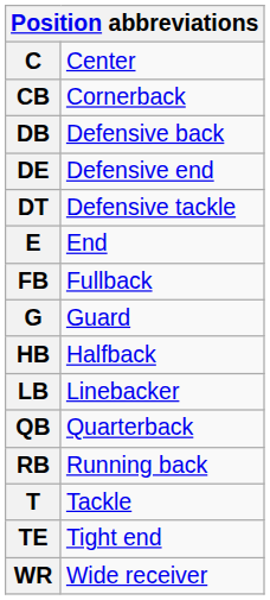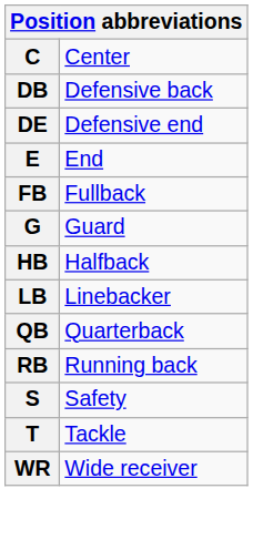- row: CB | Cornerback
- row: DT | Defensive tackle
+ row: S | Safety
- row: TE | Tight end
